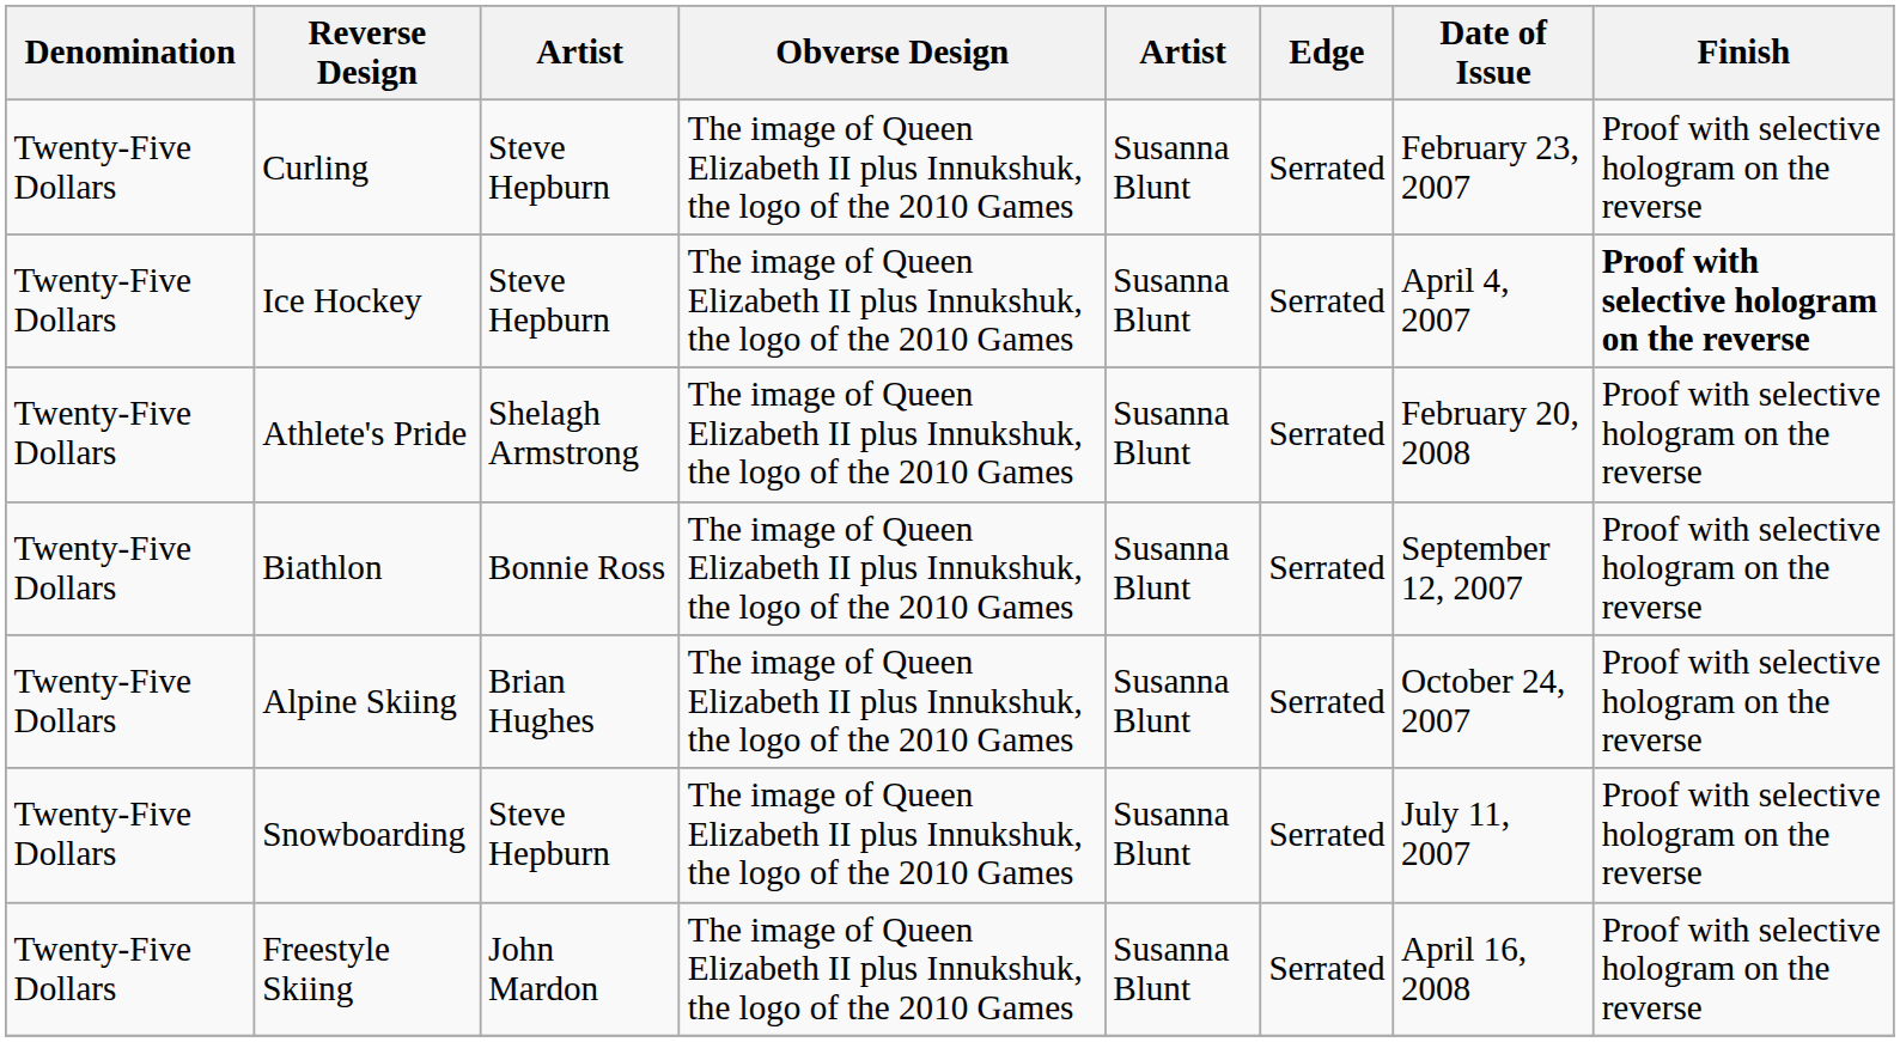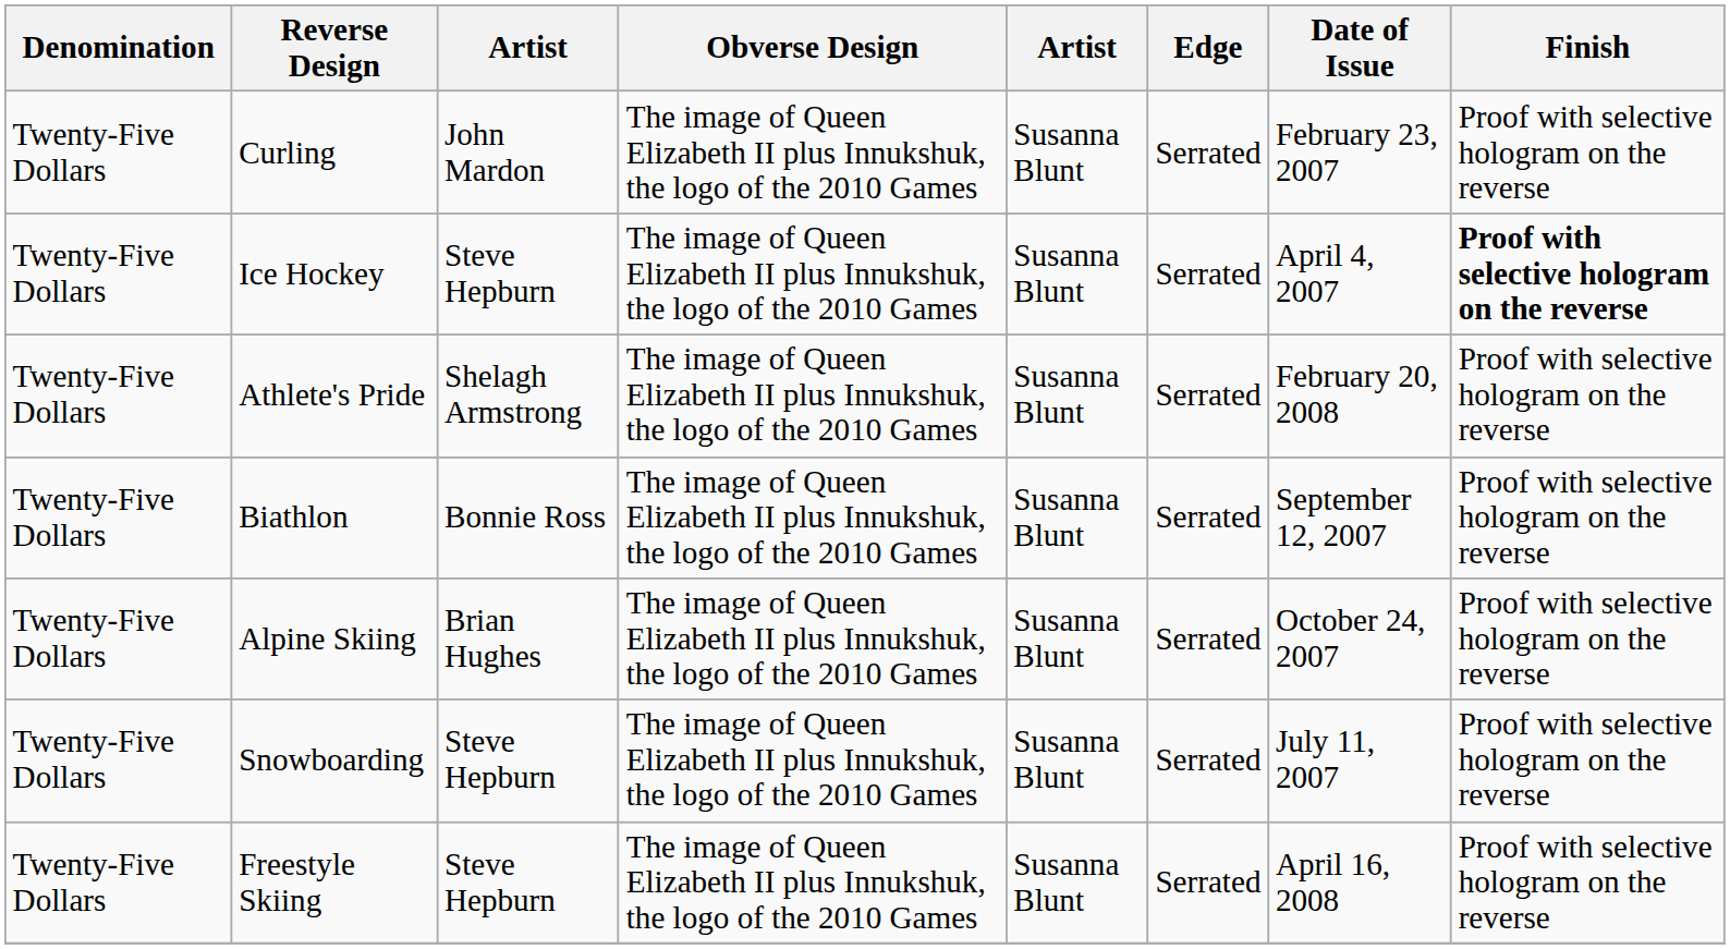Curling | column 3: Steve Hepburn -> John Mardon
Freestyle Skiing | column 3: John Mardon -> Steve Hepburn
